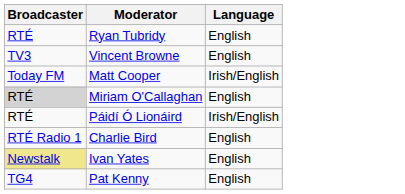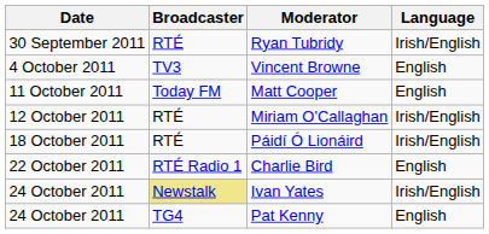+ column: Date | 30 September 2011 | 4 October 2011 | 11 October 2011 | 12 October 2011 | 18 October 2011 | 22 October 2011 | 24 October 2011 | 24 October 2011
Ryan Tubridy | Language: English -> Irish/English
Matt Cooper | Language: Irish/English -> English
Miriam O'Callaghan | Broadcaster: lightgrey background -> no background
Miriam O'Callaghan | Language: English -> Irish/English
Ivan Yates | Language: English -> Irish/English
